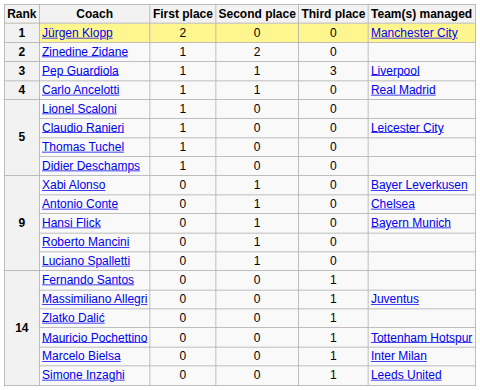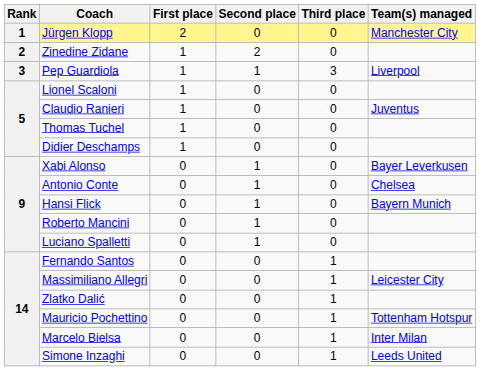- row: 4 | Carlo Ancelotti | 1 | 1 | 0 | Real Madrid
Claudio Ranieri | Team(s) managed: Leicester City -> Juventus
Massimiliano Allegri | Team(s) managed: Juventus -> Leicester City
